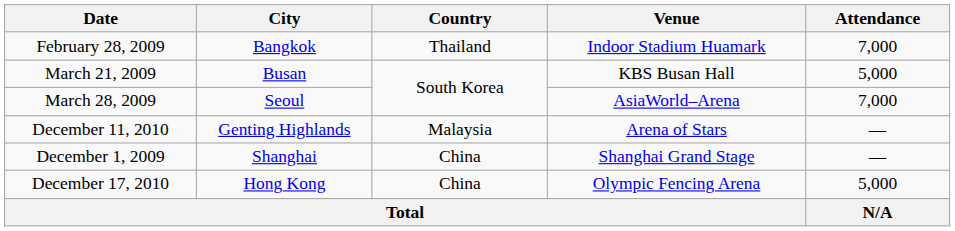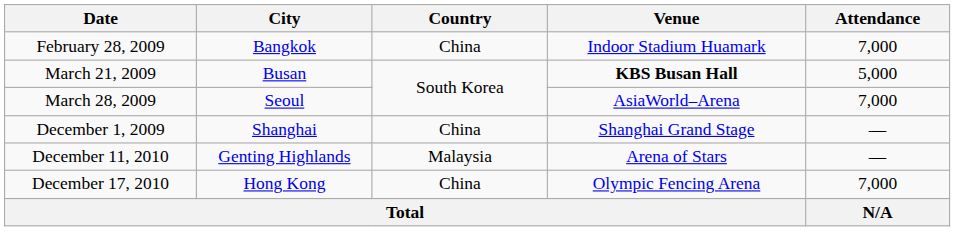February 28, 2009 | Country: Thailand -> China
March 21, 2009 | Venue: normal -> bold
rows swapped: December 1, 2009 <-> December 11, 2010
December 17, 2010 | Attendance: 5,000 -> 7,000
